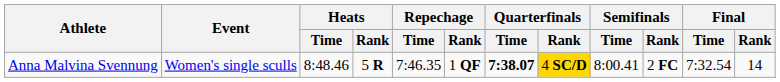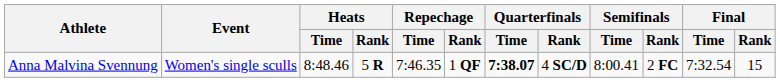Anna Malvina Svennung | Quarterfinals / Rank: gold background -> no background
Anna Malvina Svennung | Final / Rank: 14 -> 15
